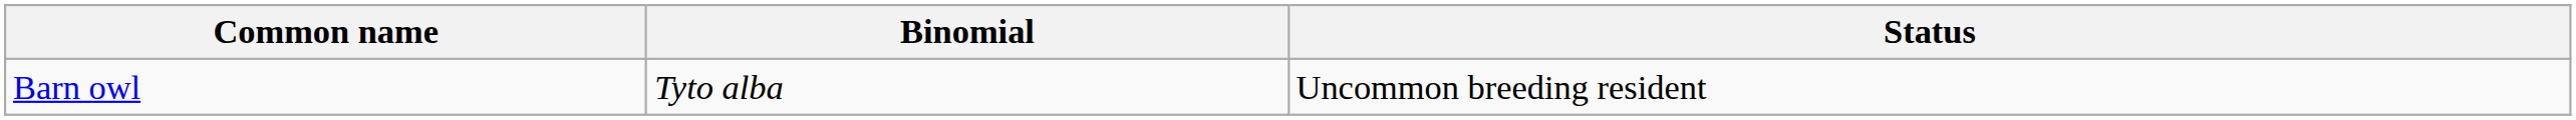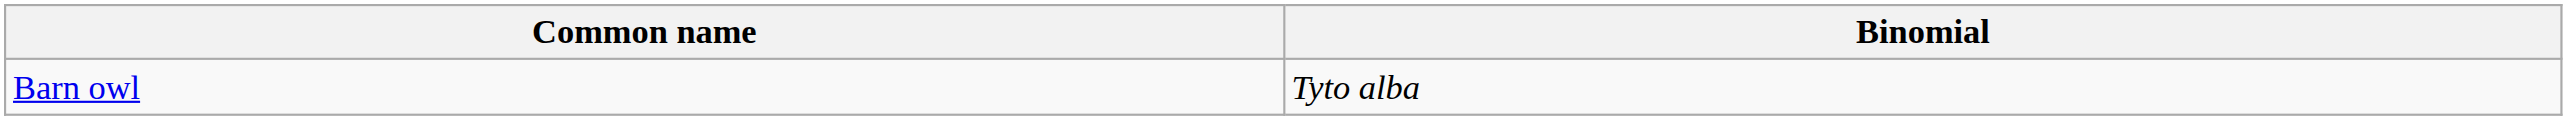- column: Status | Uncommon breeding resident
